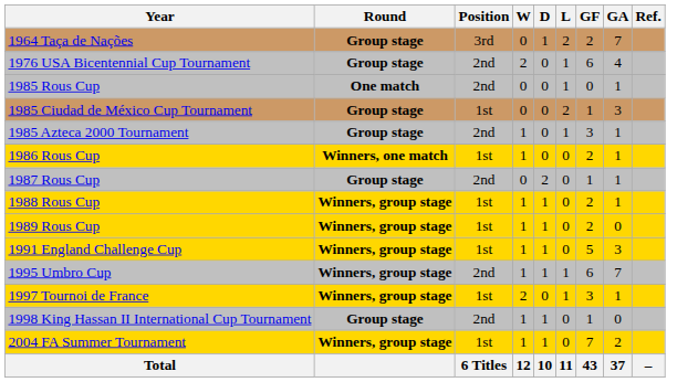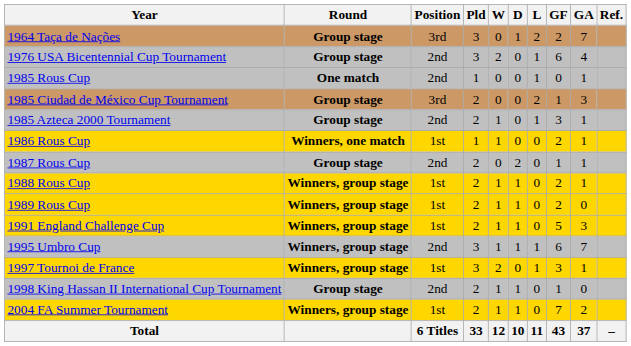+ column: Pld | 3 | 3 | 1 | 2 | 2 | 1 | 2 | 2 | 2 | 2 | 3 | 3 | 2 | 2 | 33
1985 Ciudad de México Cup Tournament | Position: 1st -> 3rd
